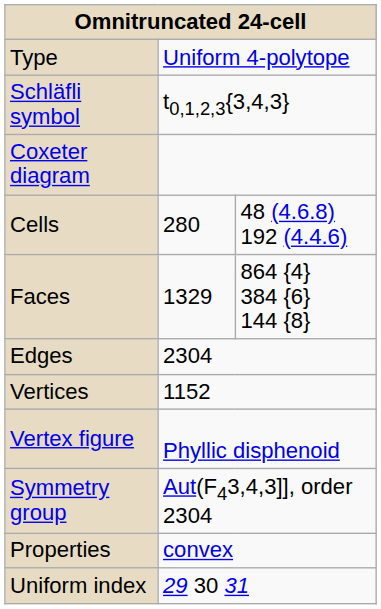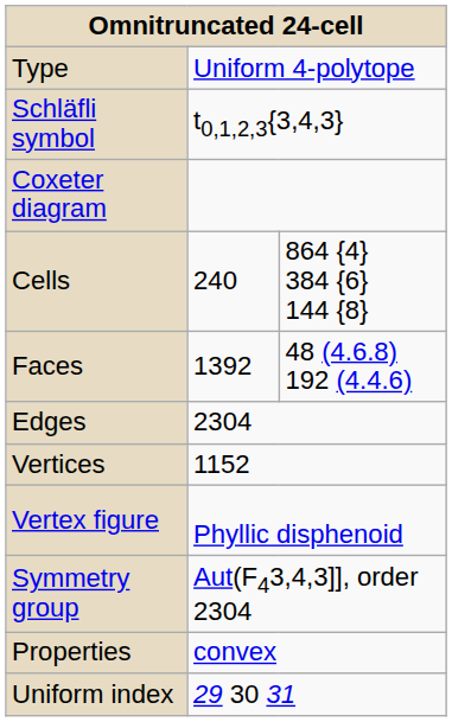Cells | column 2: 280 -> 240
Cells | column 3: 48 (4.6.8) 192 (4.4.6) -> 864 {4} 384 {6} 144 {8}
Faces | column 2: 1329 -> 1392
Faces | column 3: 864 {4} 384 {6} 144 {8} -> 48 (4.6.8) 192 (4.4.6)
